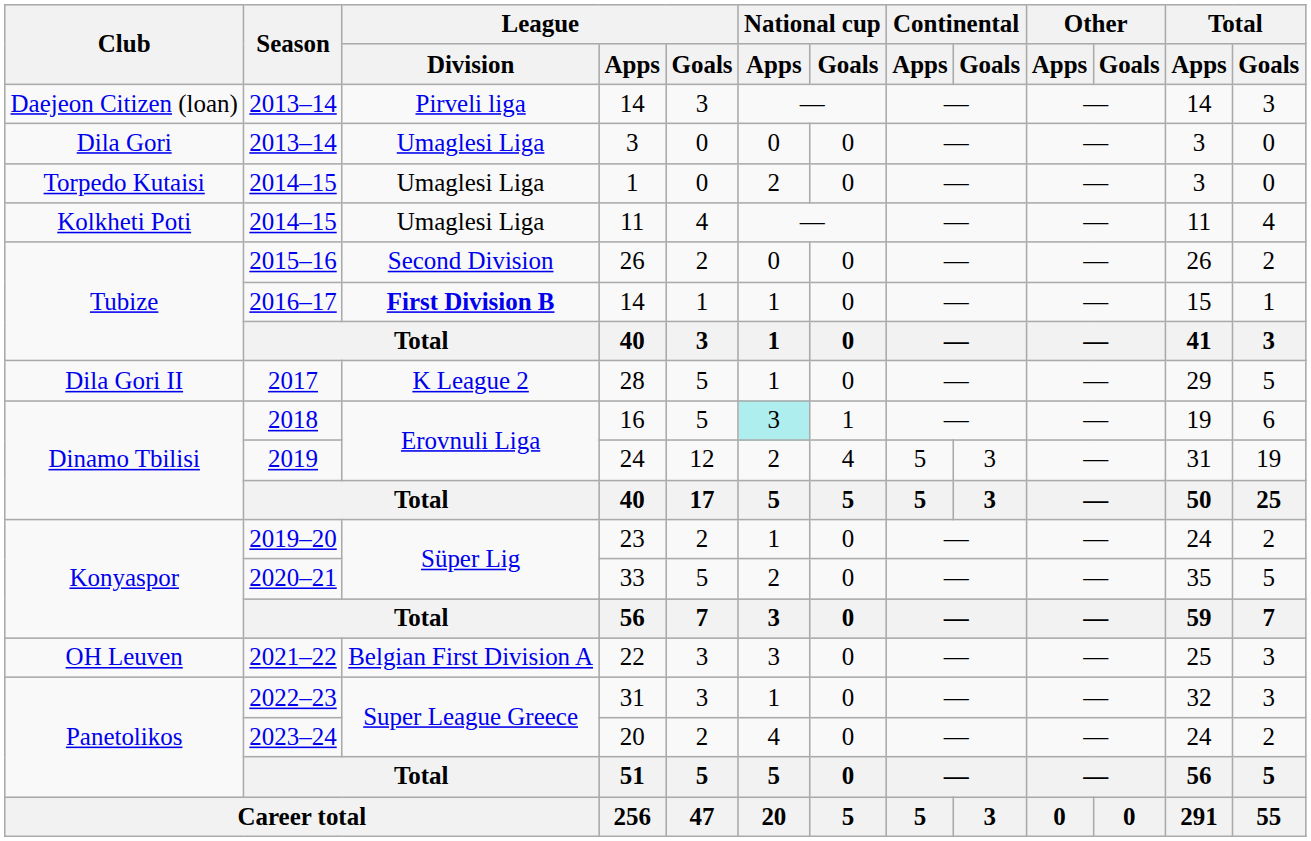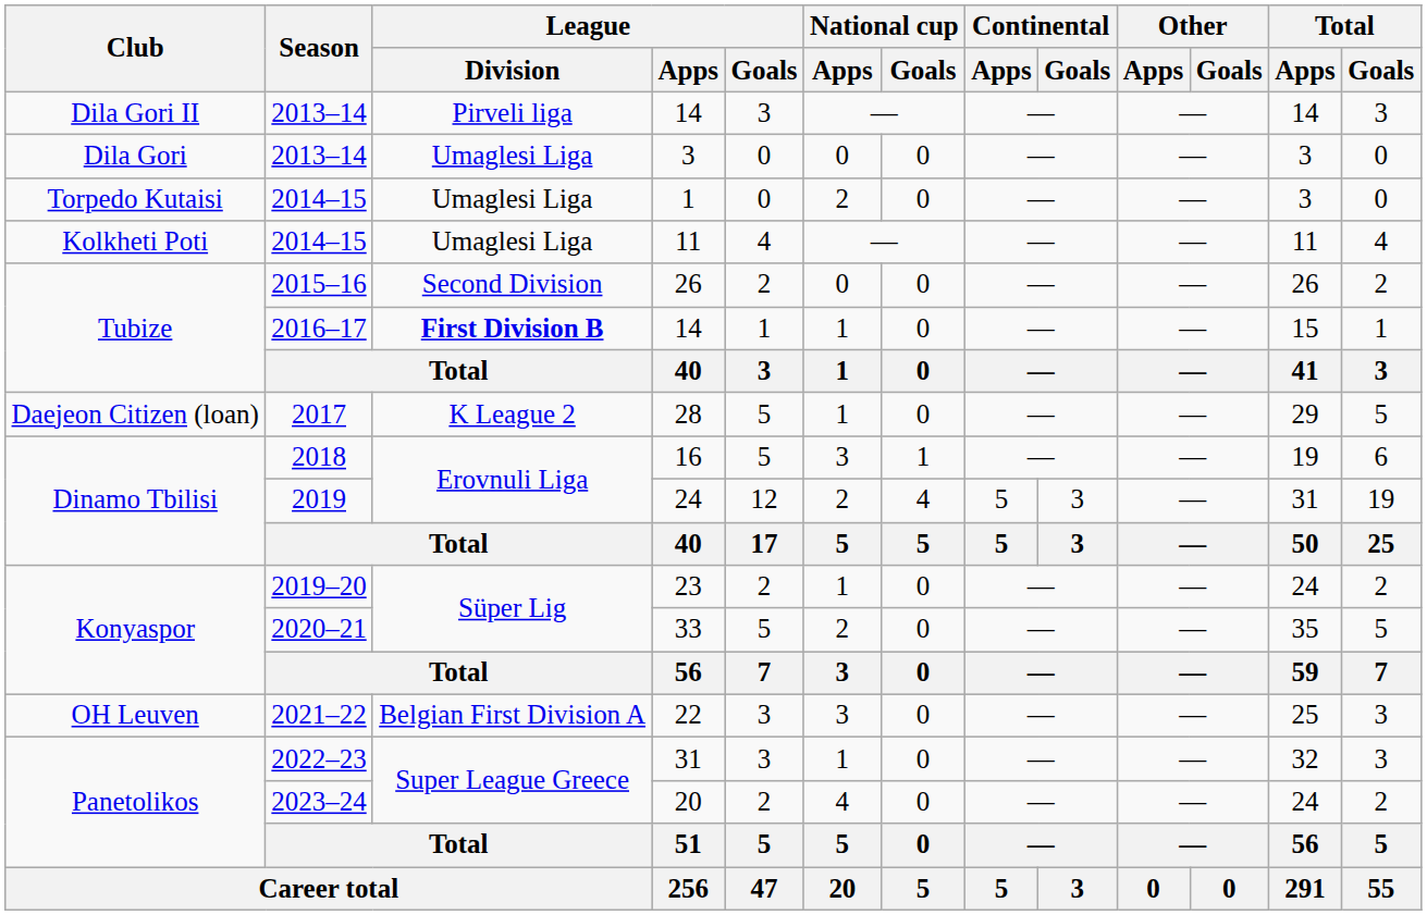2013–14 / 14 | Club: Daejeon Citizen (loan) -> Dila Gori II
28 | Club: Dila Gori II -> Daejeon Citizen (loan)
16 | National cup / Apps: paleturquoise background -> no background
